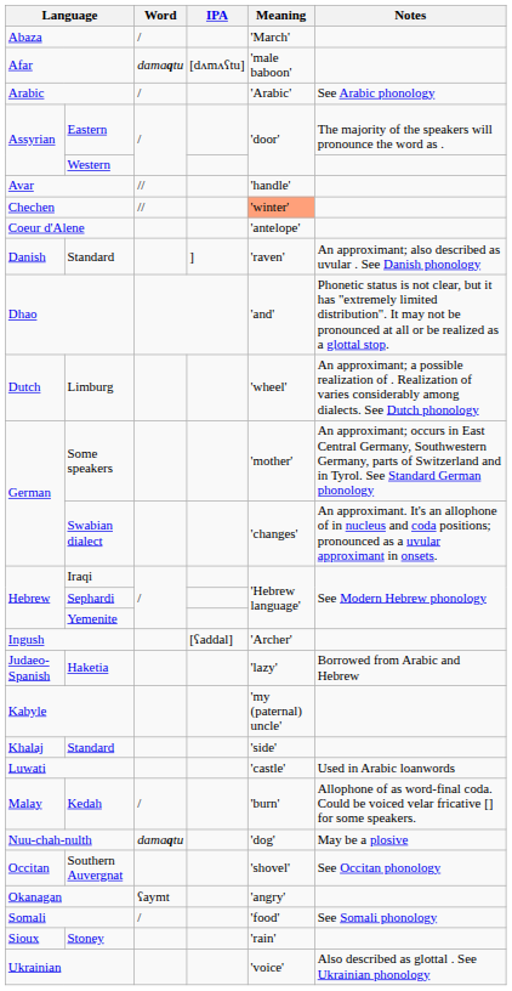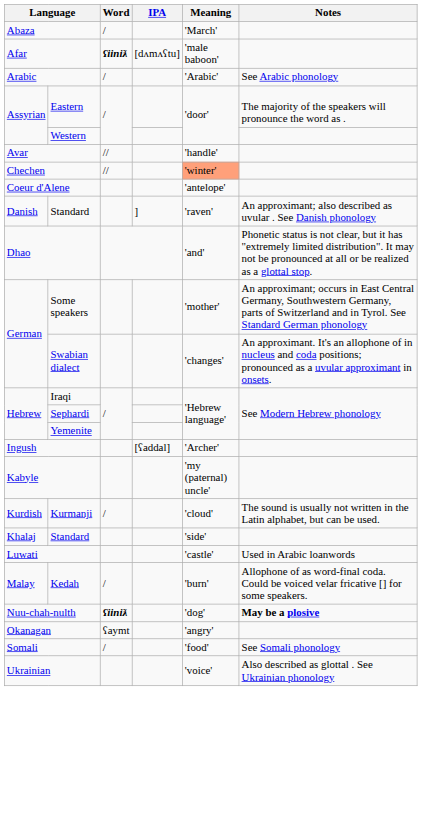Afar | Word: damaqtu -> ʕiiniƛ
- row: Dutch | Limburg | 'wheel' | An approximant; a possible realization of . Realization of varies considerably among dialects. See Dutch phonology
- row: Judaeo-Spanish | Haketia | 'lazy' | Borrowed from Arabic and Hebrew
+ row: Kurdish | Kurmanji | / | 'cloud' | The sound is usually not written in the Latin alphabet, but can be used.
Nuu-chah-nulth | Word: damaqtu -> ʕiiniƛ
Nuu-chah-nulth | Notes: normal -> bold
- row: Occitan | Southern Auvergnat | 'shovel' | See Occitan phonology
- row: Sioux | Stoney | 'rain'
